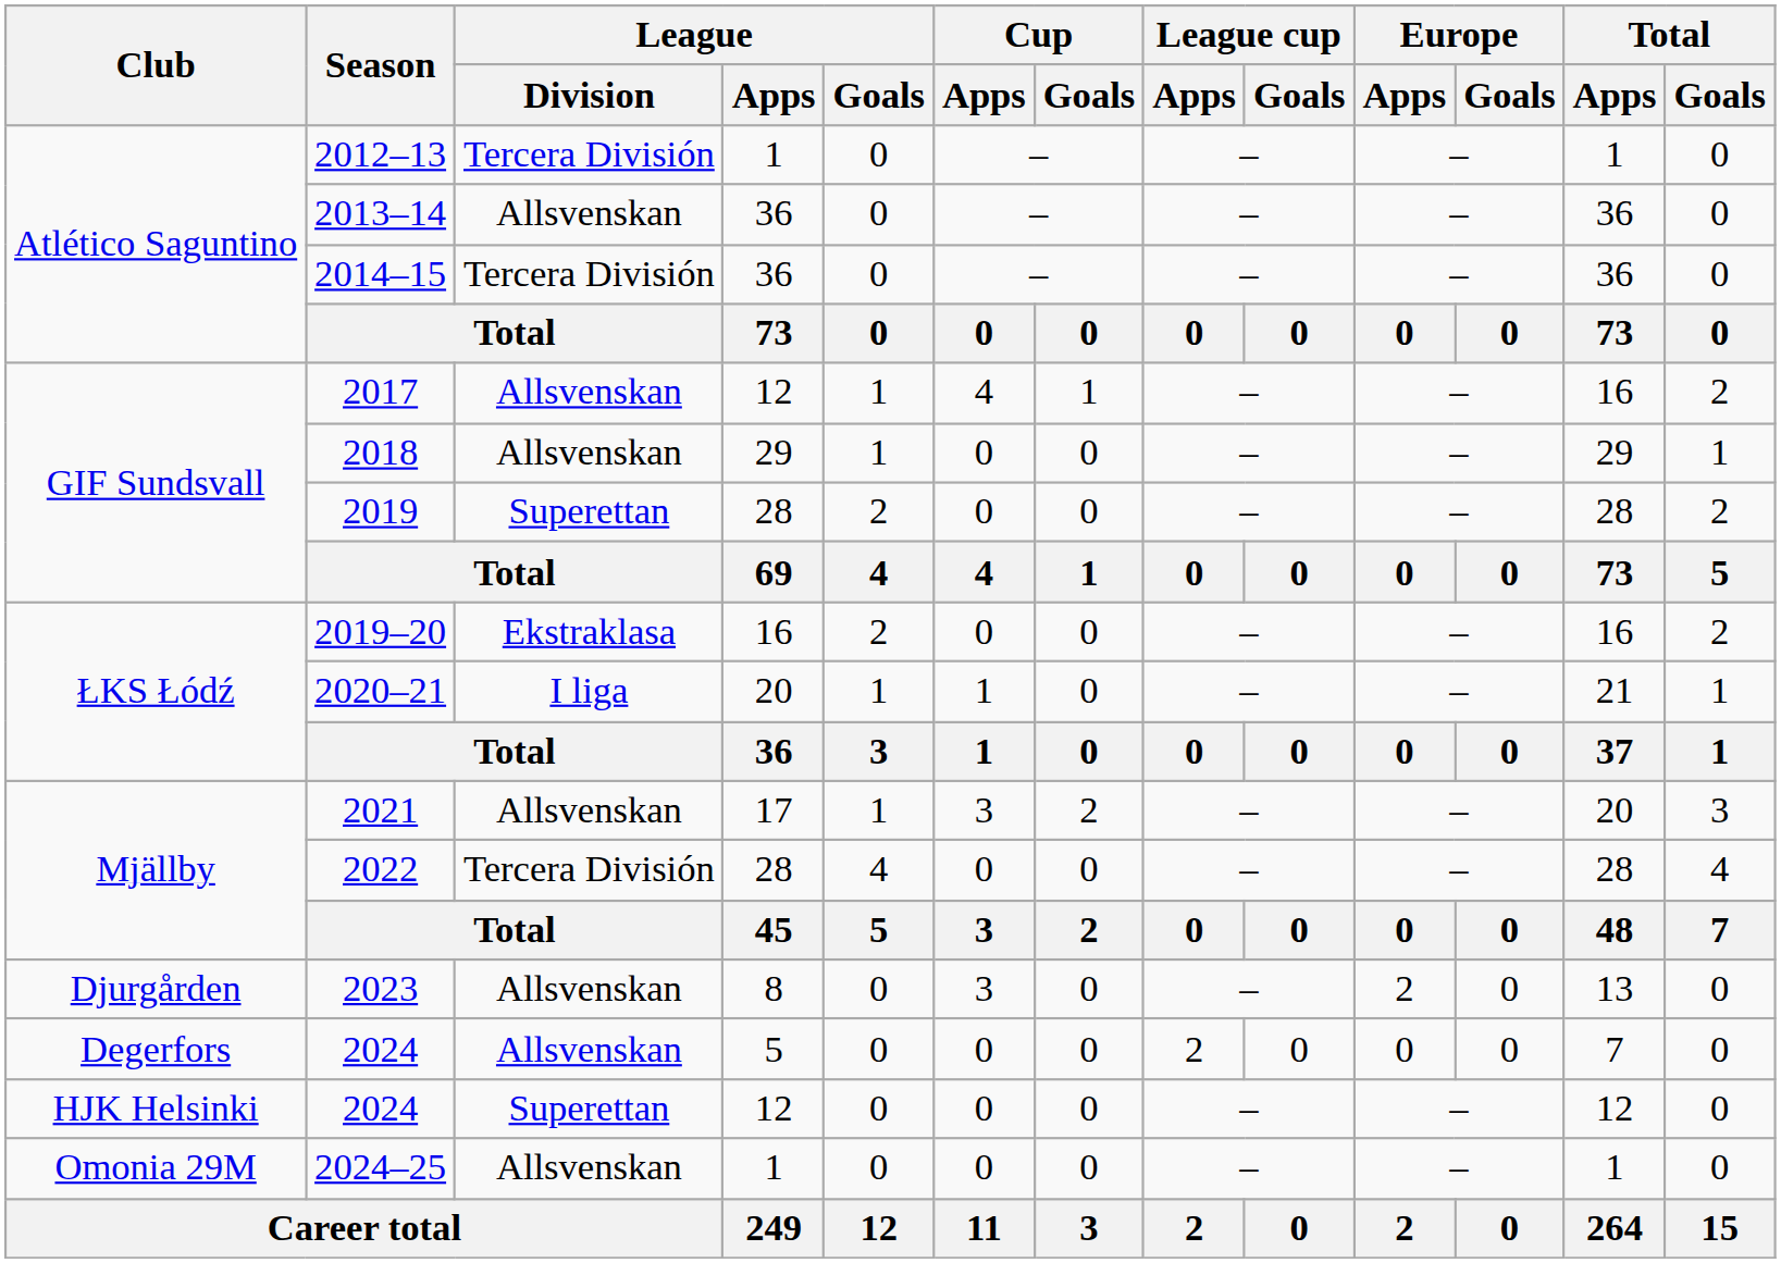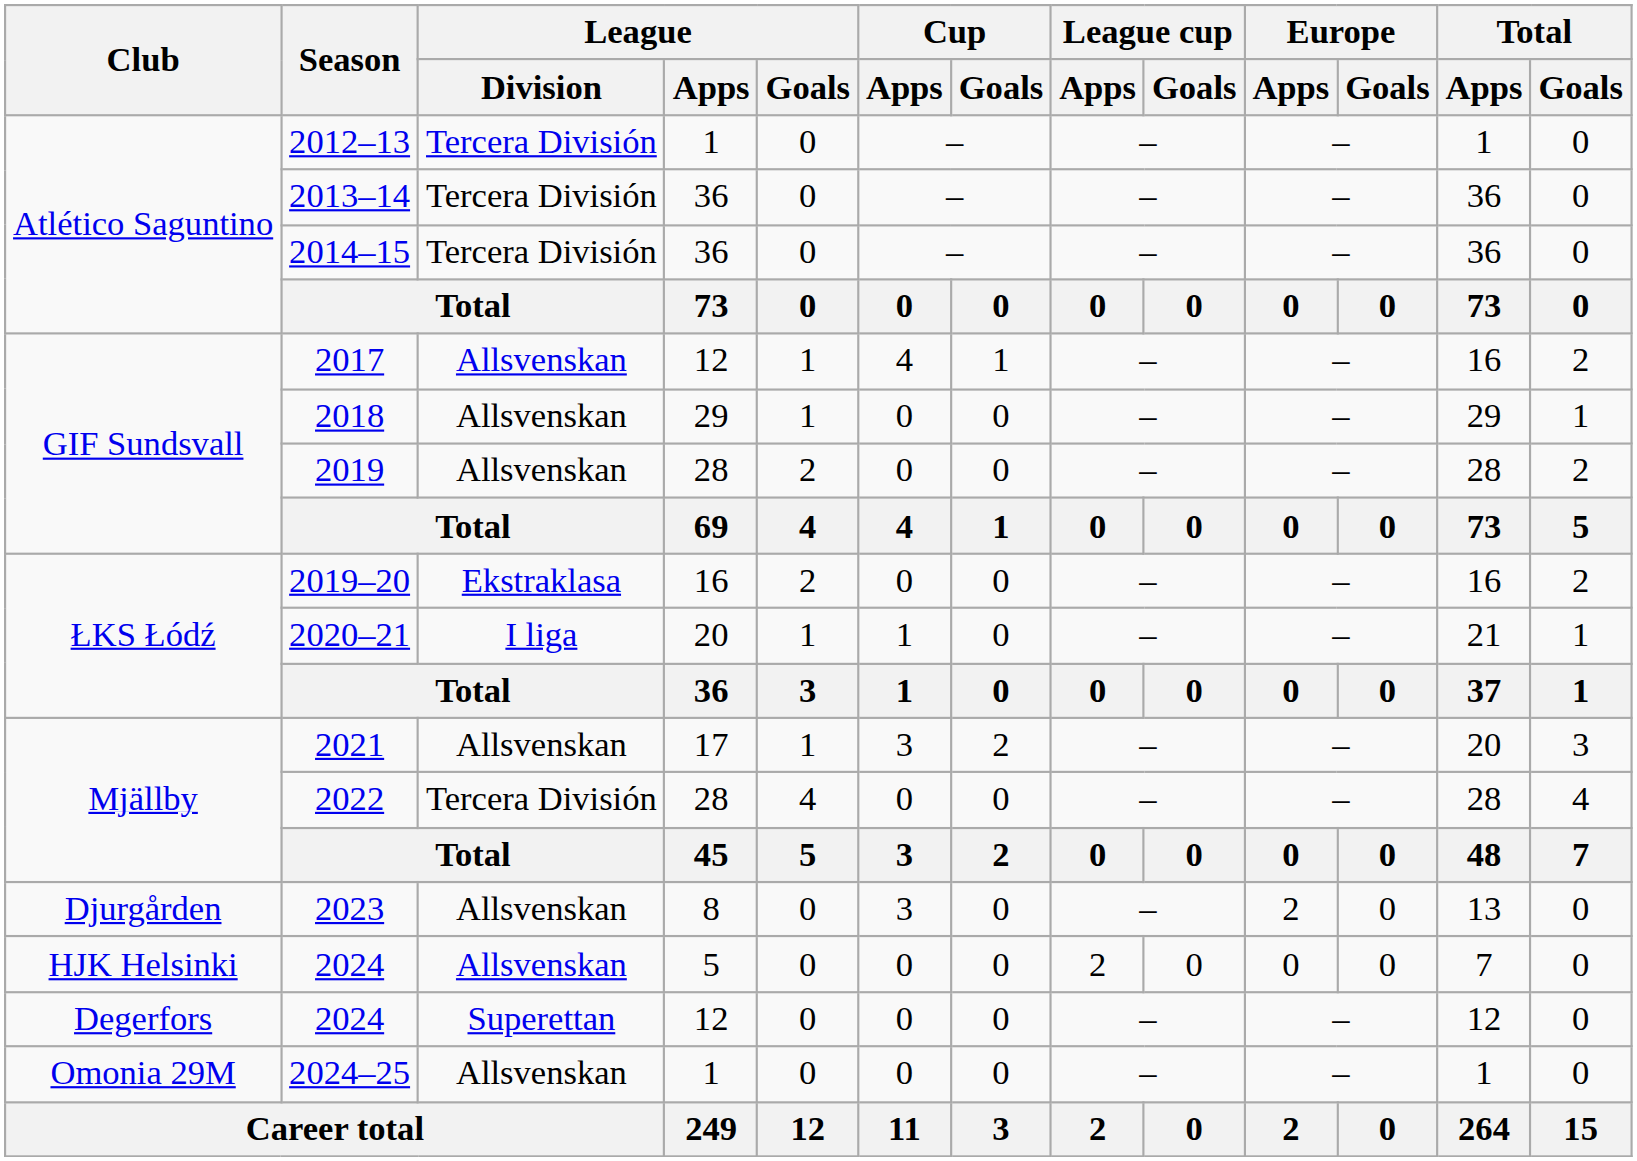2013–14 | League / Division: Allsvenskan -> Tercera División
2019 | League / Division: Superettan -> Allsvenskan
2024 / 5 | Club: Degerfors -> HJK Helsinki
2024 / 12 | Club: HJK Helsinki -> Degerfors
